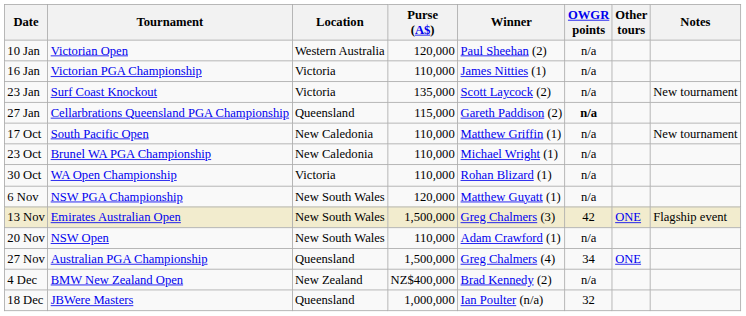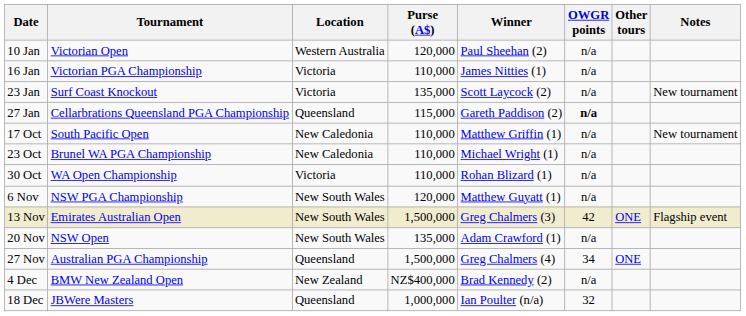20 Nov | Purse (A$): 110,000 -> 135,000
